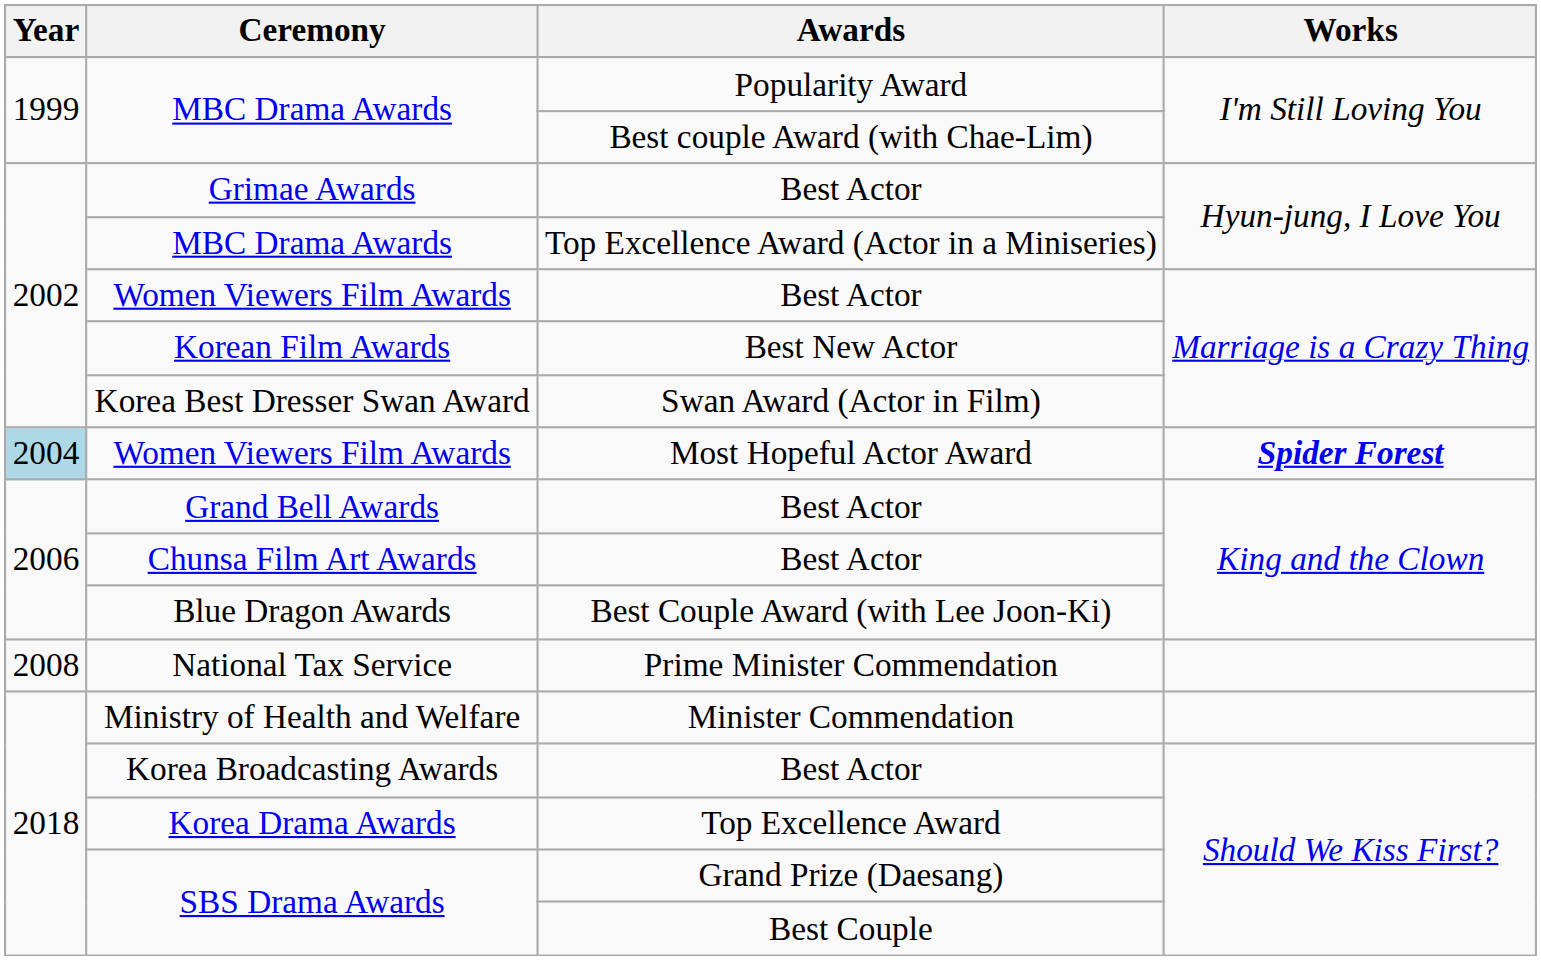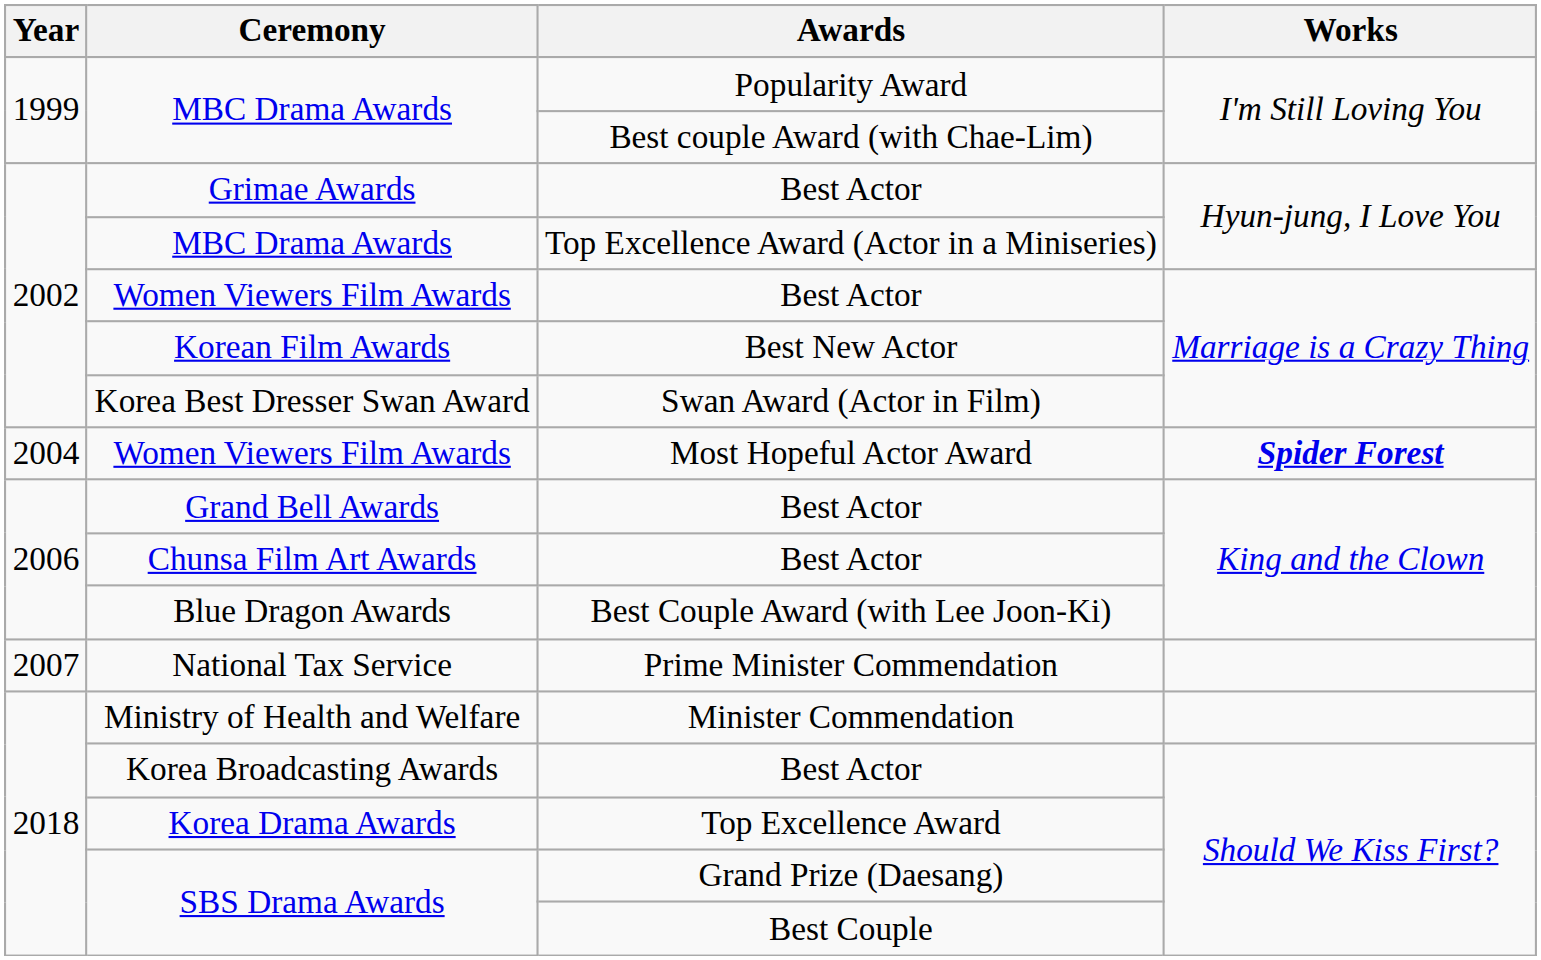Women Viewers Film Awards / Most Hopeful Actor Award | Year: lightblue background -> no background
National Tax Service | Year: 2008 -> 2007
